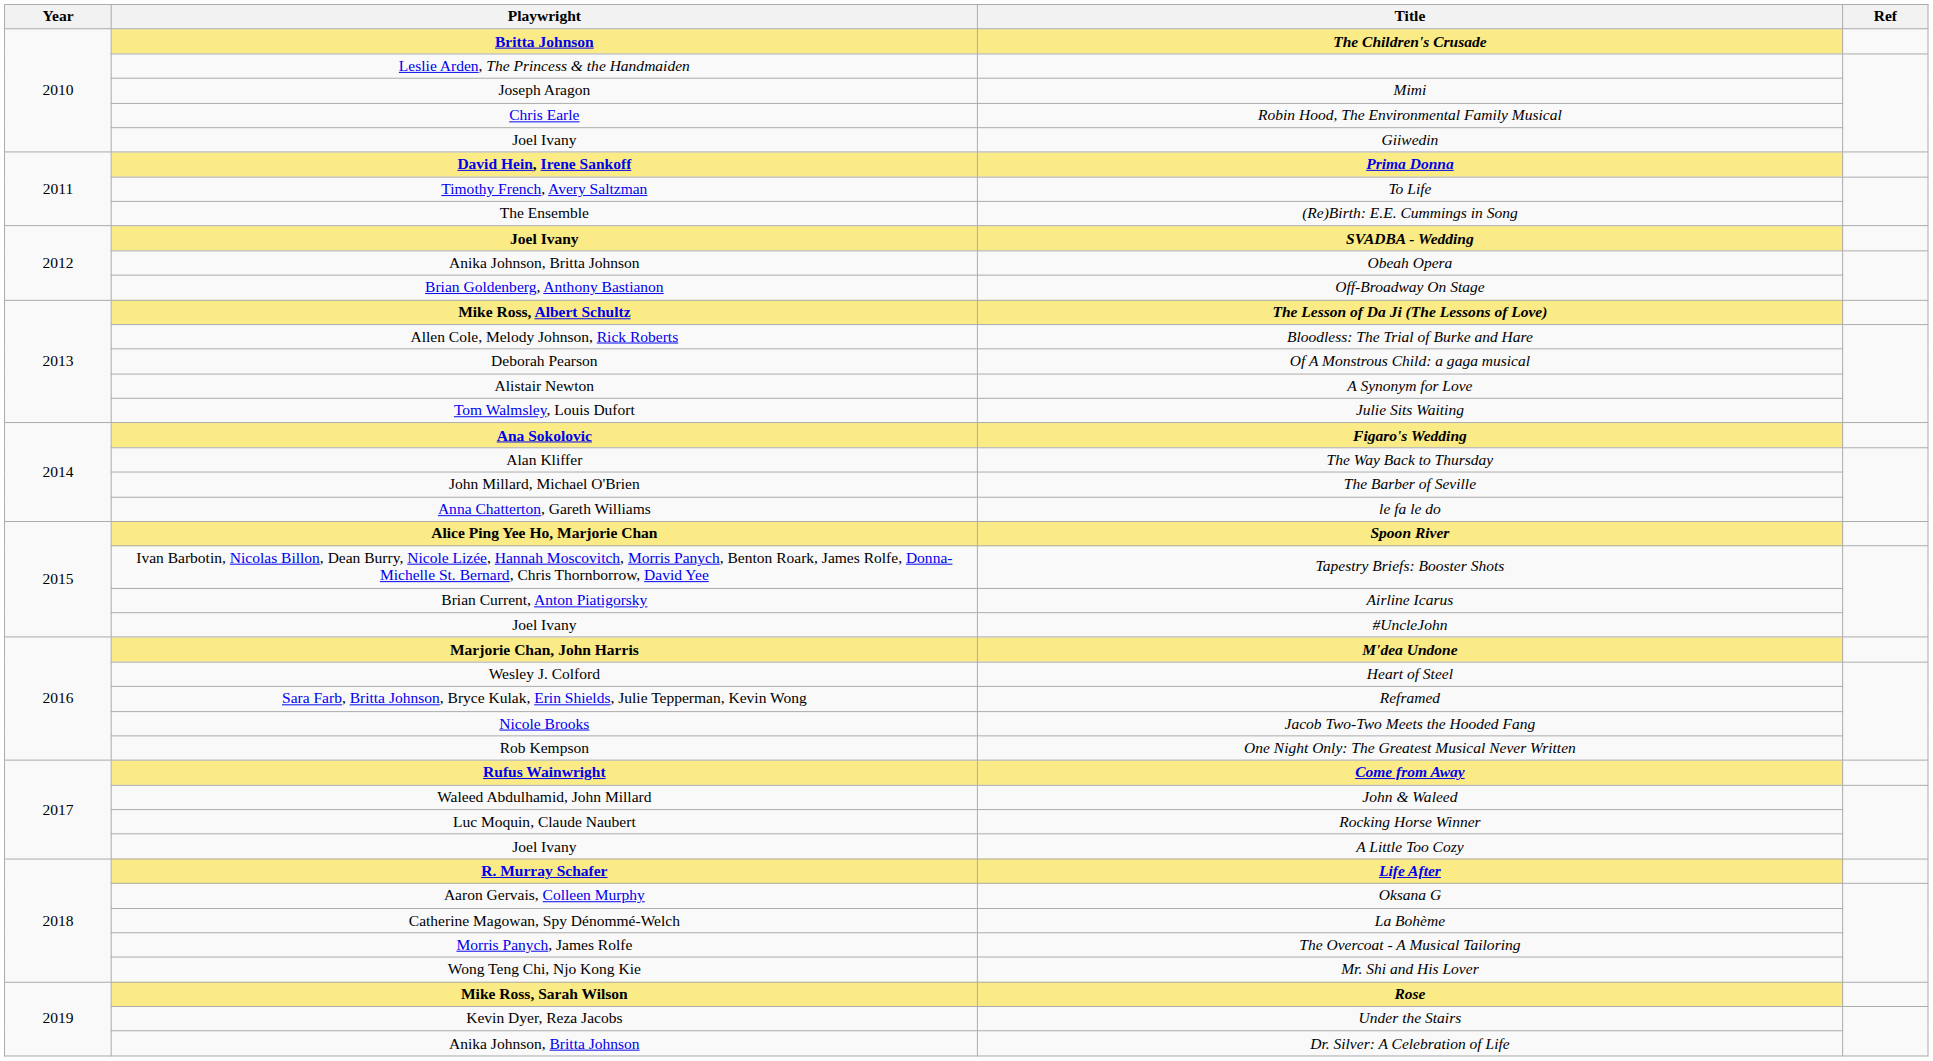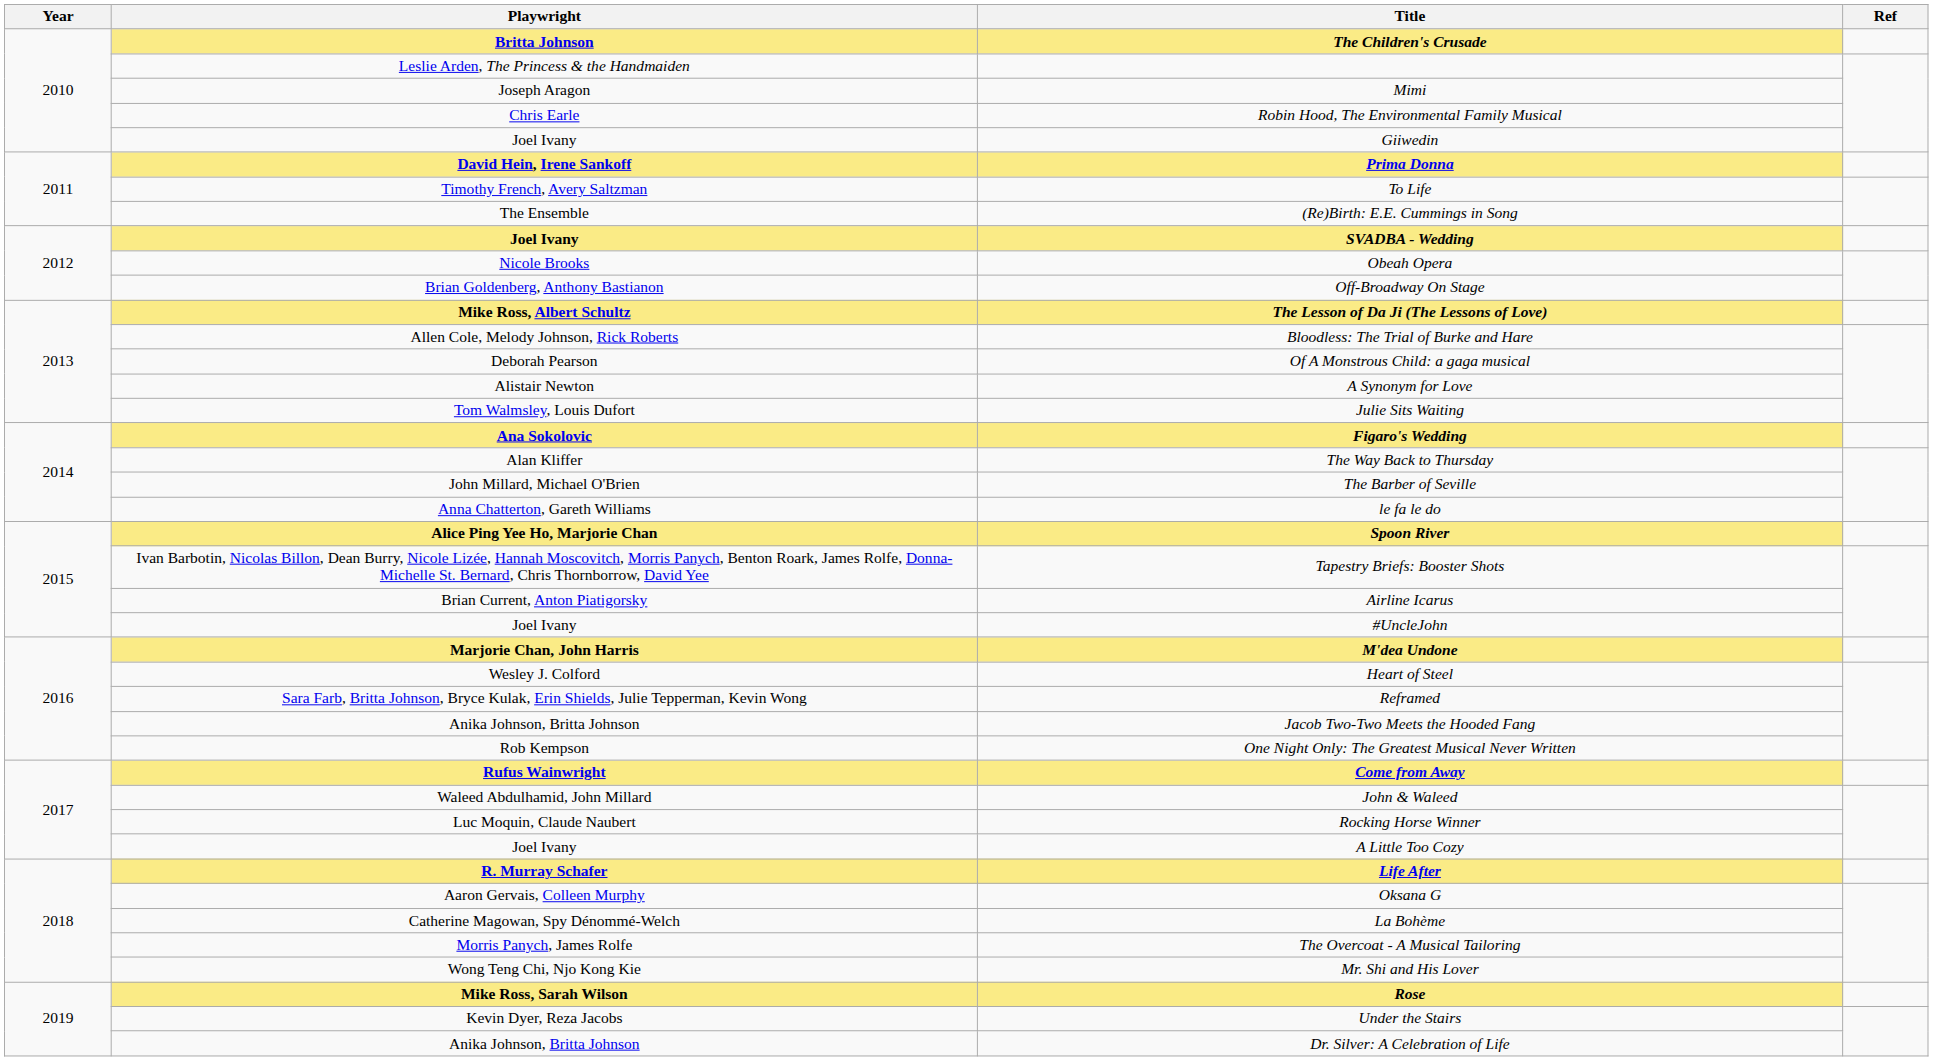Obeah Opera | Playwright: Anika Johnson, Britta Johnson -> Nicole Brooks
Jacob Two-Two Meets the Hooded Fang | Playwright: Nicole Brooks -> Anika Johnson, Britta Johnson
